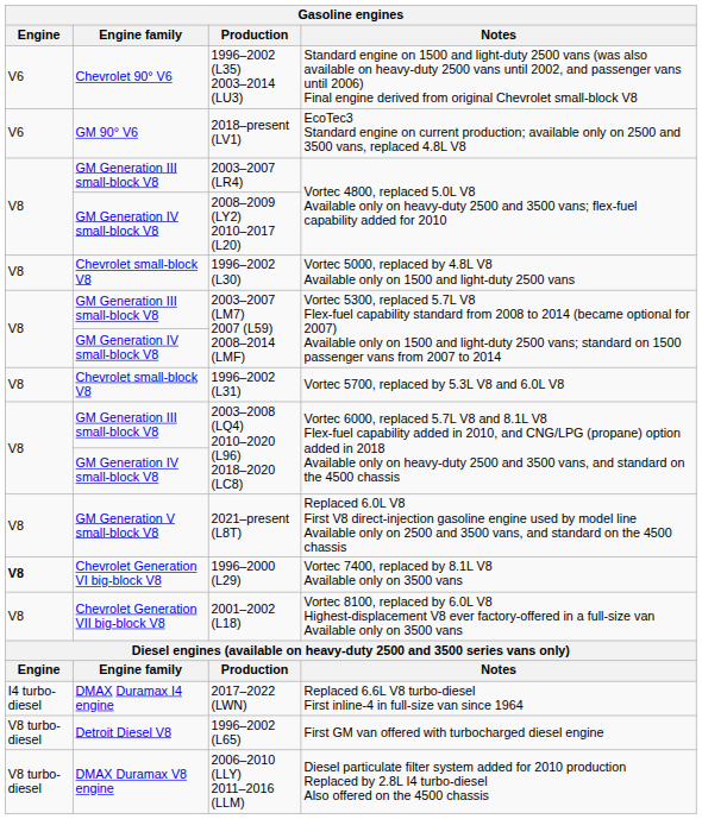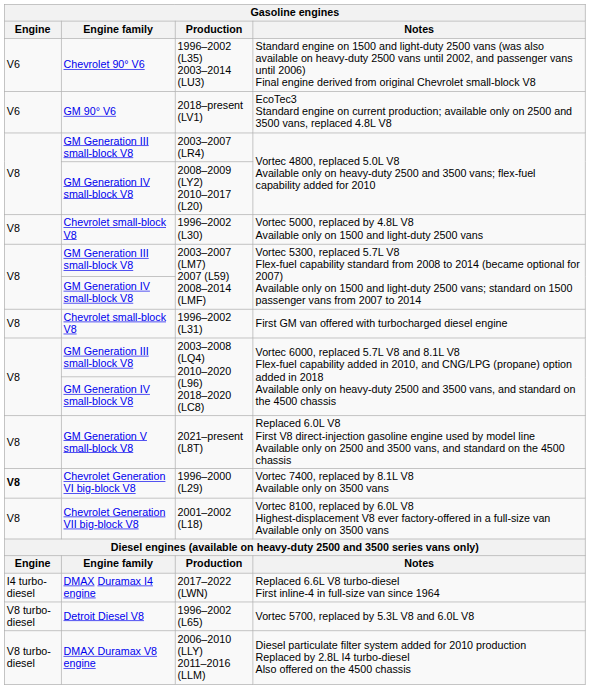1996–2002 (L31) | Notes: Vortec 5700, replaced by 5.3L V8 and 6.0L V8 -> First GM van offered with turbocharged diesel engine
1996–2002 (L65) | Notes: First GM van offered with turbocharged diesel engine -> Vortec 5700, replaced by 5.3L V8 and 6.0L V8
